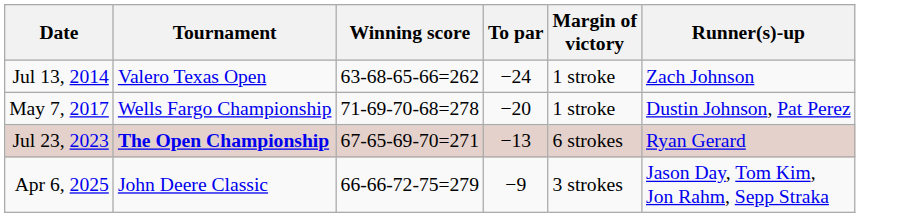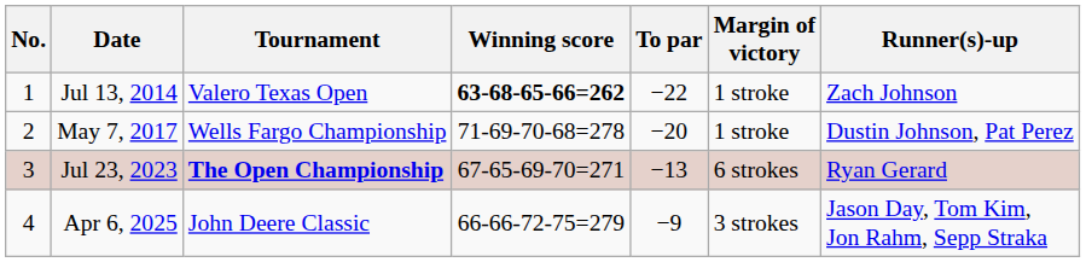+ column: No. | 1 | 2 | 3 | 4
Jul 13, 2014 | Winning score: normal -> bold
Jul 13, 2014 | To par: −24 -> −22
